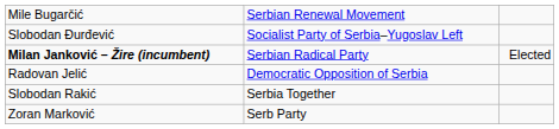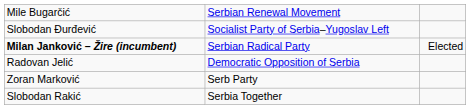rows swapped: Zoran Marković <-> Slobodan Rakić
